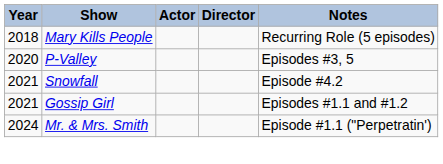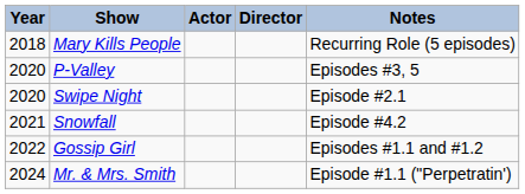+ row: 2020 | Swipe Night | Episode #2.1
Gossip Girl | Year: 2021 -> 2022
